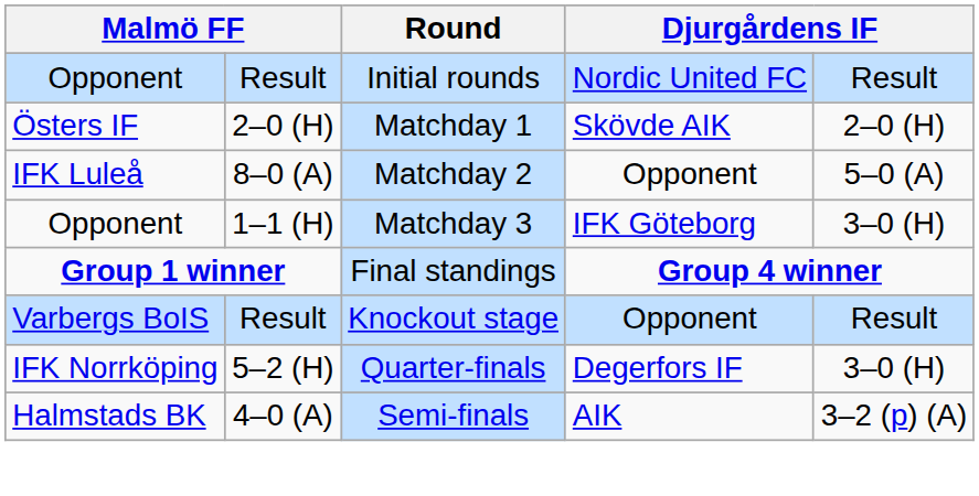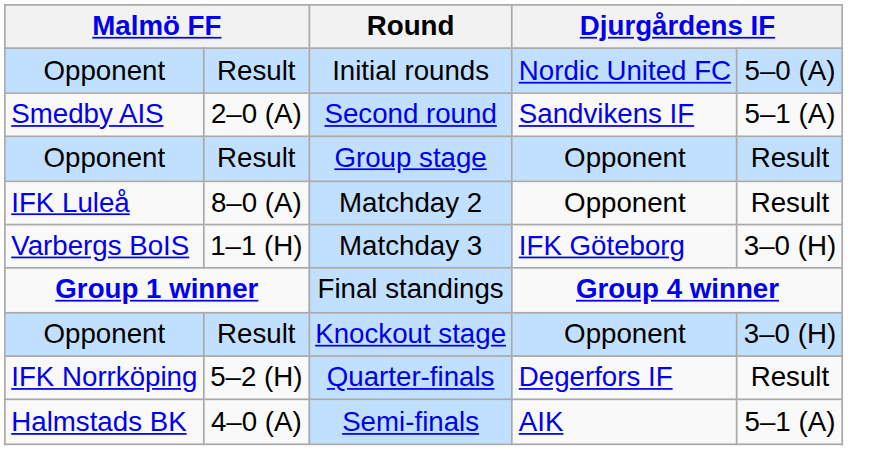Initial rounds | column 5: Result -> 5–0 (A)
+ row: Smedby AIS | 2–0 (A) | Second round | Sandvikens IF | 5–1 (A)
+ row: Opponent | Result | Group stage | Opponent | Result
- row: Östers IF | 2–0 (H) | Matchday 1 | Skövde AIK | 2–0 (H)
Matchday 2 | column 5: 5–0 (A) -> Result
Matchday 3 | column 1: Opponent -> Varbergs BoIS
Knockout stage | column 1: Varbergs BoIS -> Opponent
Knockout stage | column 5: Result -> 3–0 (H)
Quarter-finals | column 5: 3–0 (H) -> Result
Semi-finals | column 5: 3–2 (p) (A) -> 5–1 (A)
